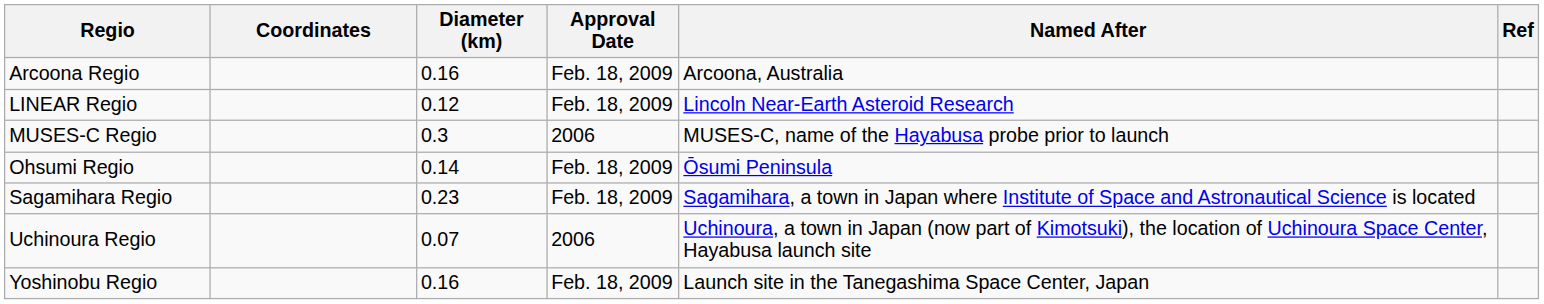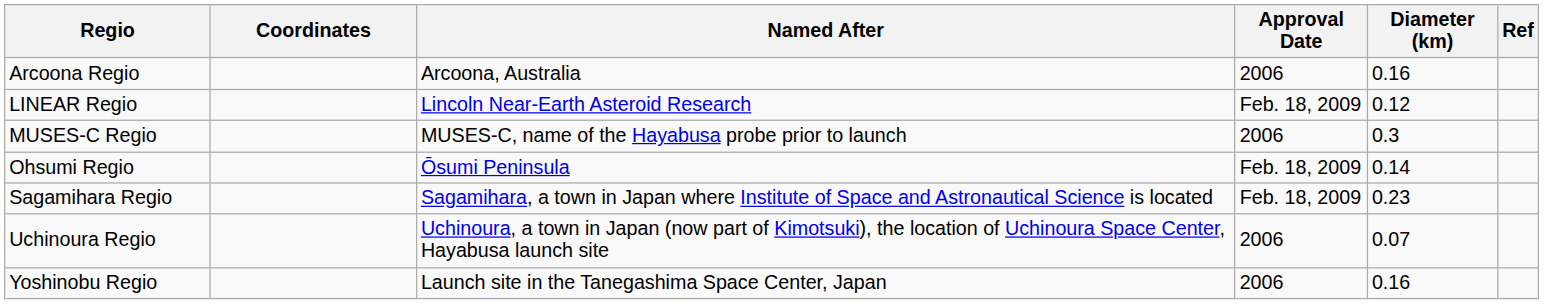columns swapped: Diameter (km) <-> Named After
Arcoona Regio | Approval Date: Feb. 18, 2009 -> 2006
Yoshinobu Regio | Approval Date: Feb. 18, 2009 -> 2006
